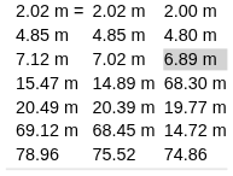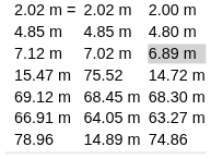15.47 m | column 5: 14.89 m -> 75.52
15.47 m | column 7: 68.30 m -> 14.72 m
- row: 20.49 m | 20.39 m | 19.77 m
69.12 m | column 7: 14.72 m -> 68.30 m
+ row: 66.91 m | 64.05 m | 63.27 m
78.96 | column 5: 75.52 -> 14.89 m
